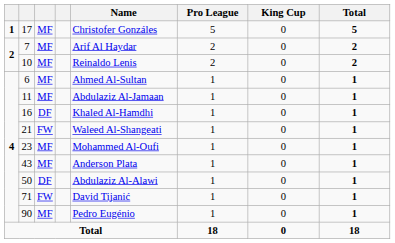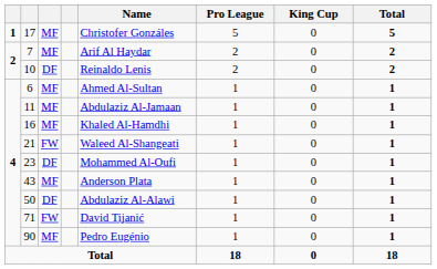10 | column 3: MF -> DF
16 | column 3: DF -> MF
23 | column 3: MF -> DF
